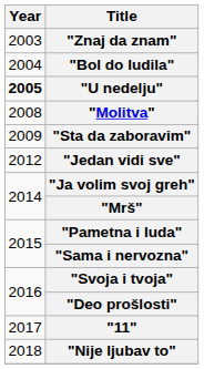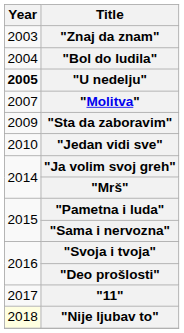"Molitva" | Year: 2008 -> 2007
"Jedan vidi sve" | Year: 2012 -> 2010
"Nije ljubav to" | Year: no background -> lightyellow background
